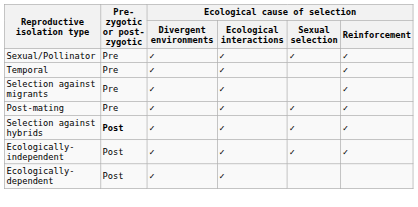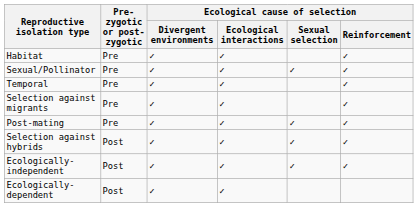+ row: Habitat | Pre | ✓ | ✓ | ✓
Selection against hybrids | Pre-zygotic or post-zygotic: bold -> normal
